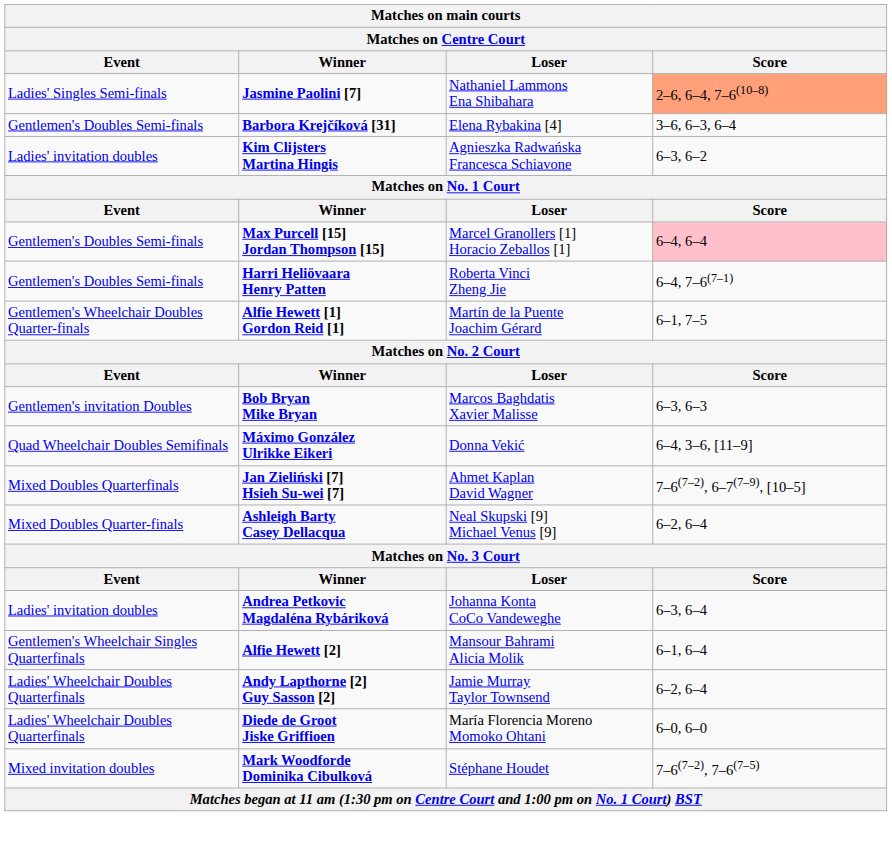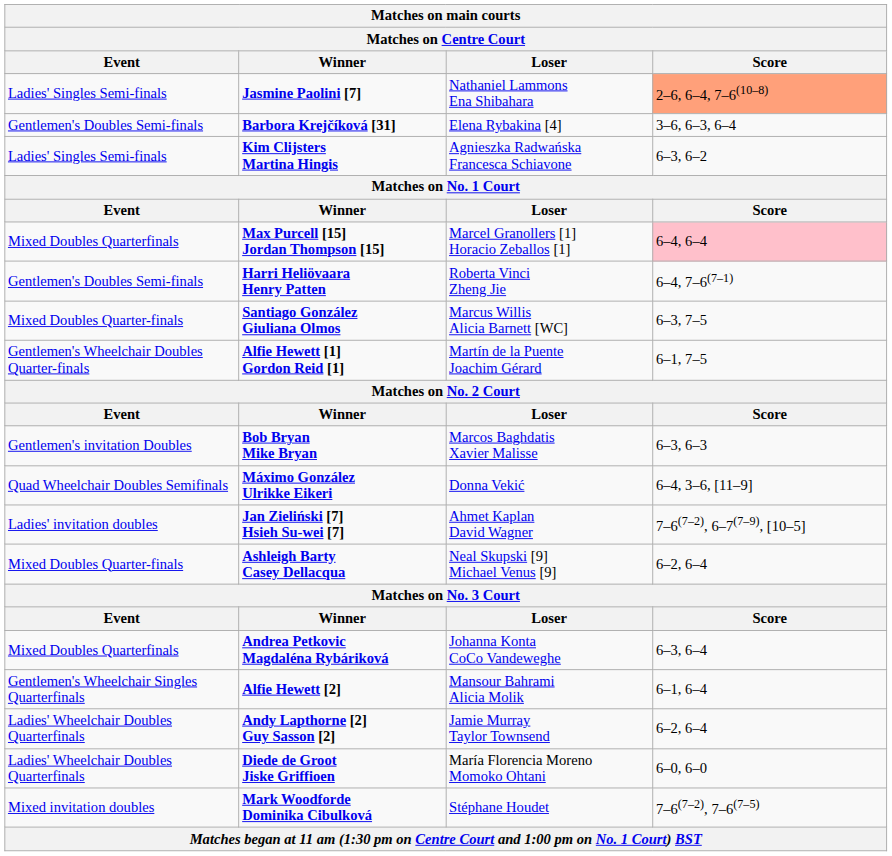Kim Clijsters Martina Hingis | Event: Ladies' invitation doubles -> Ladies' Singles Semi-finals
Max Purcell [15] Jordan Thompson [15] | Event: Gentlemen's Doubles Semi-finals -> Mixed Doubles Quarterfinals
+ row: Mixed Doubles Quarter-finals | Santiago González Giuliana Olmos | Marcus Willis Alicia Barnett [WC] | 6–3, 7–5
Jan Zieliński [7] Hsieh Su-wei [7] | Event: Mixed Doubles Quarterfinals -> Ladies' invitation doubles
Andrea Petkovic Magdaléna Rybáriková | Event: Ladies' invitation doubles -> Mixed Doubles Quarterfinals
